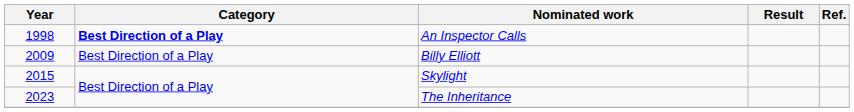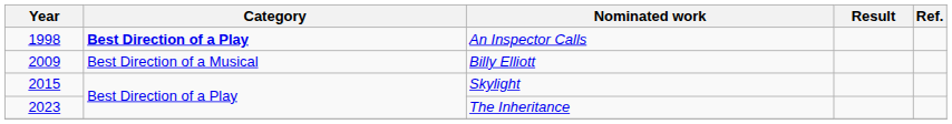Billy Elliott | Category: Best Direction of a Play -> Best Direction of a Musical
